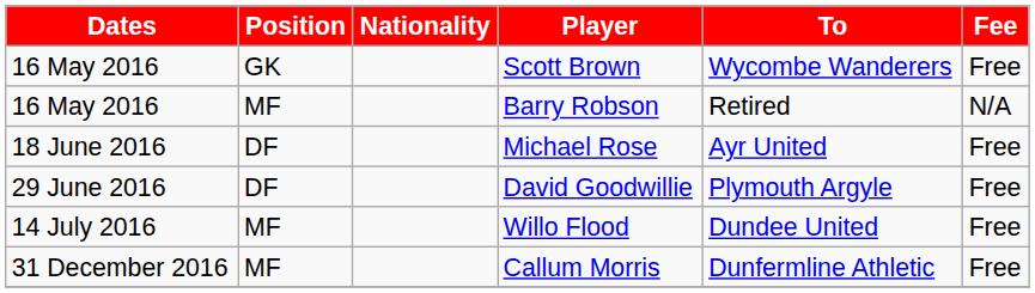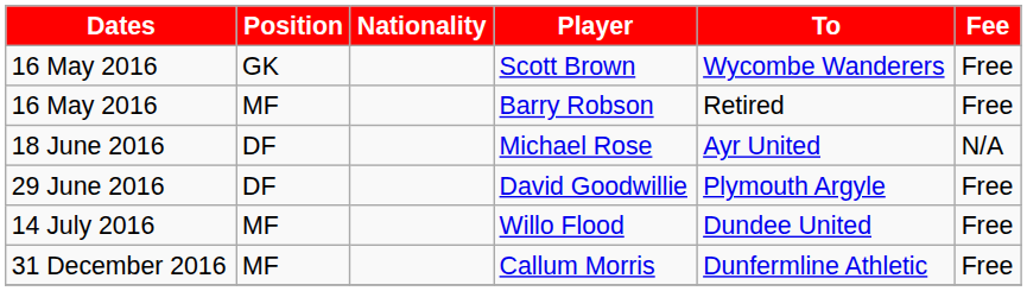Barry Robson | Fee: N/A -> Free
Michael Rose | Fee: Free -> N/A
